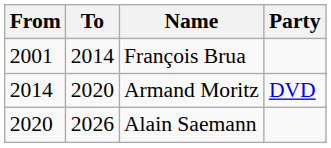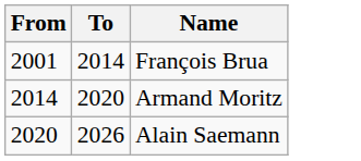- column: Party | DVD
